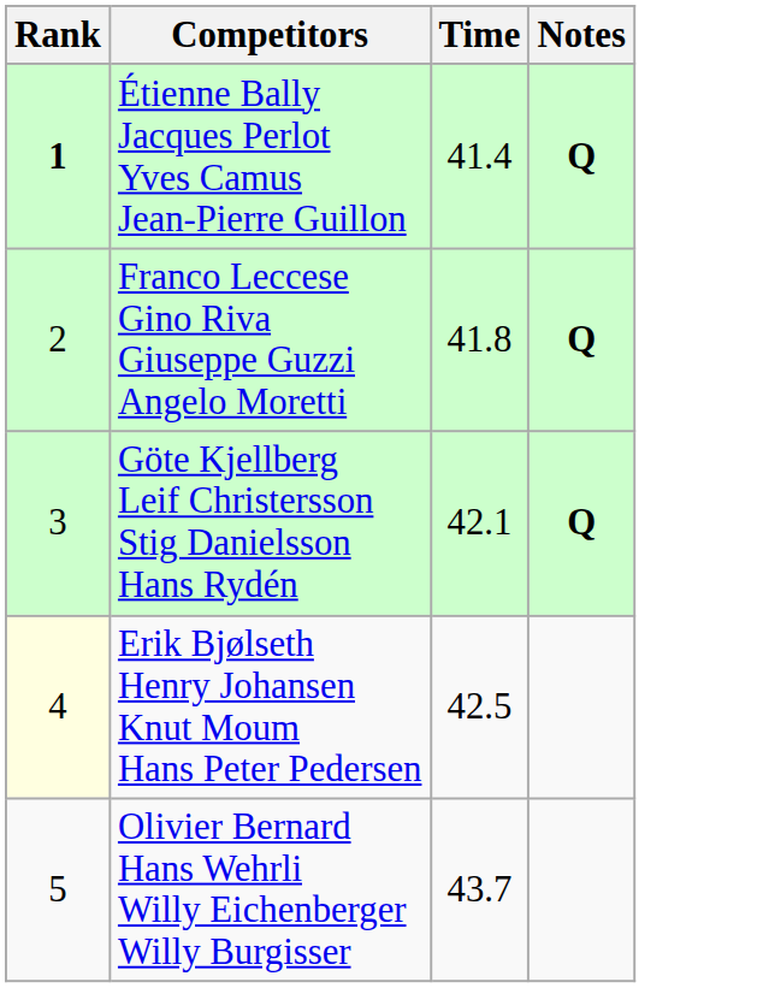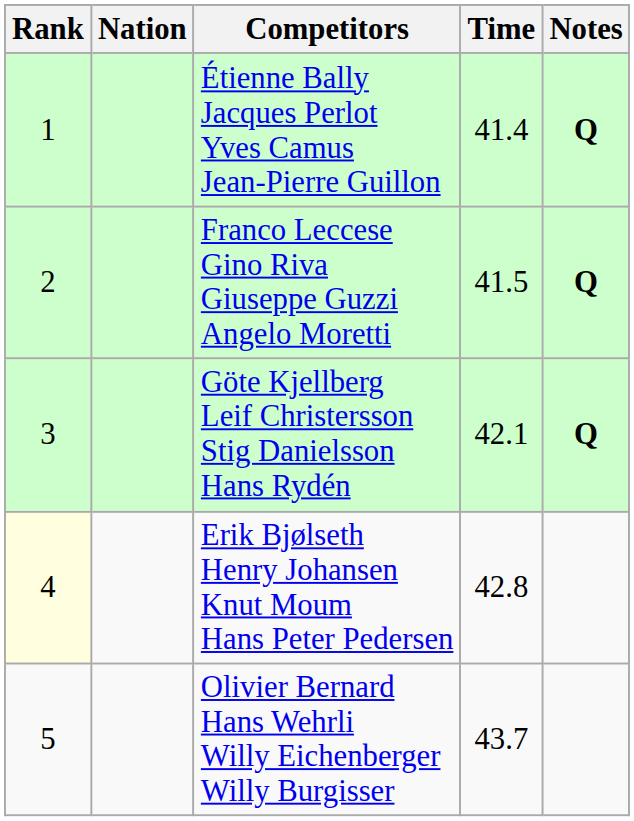+ column: Nation
Étienne Bally Jacques Perlot Yves Camus Jean-Pierre Guillon | Rank: bold -> normal
Franco Leccese Gino Riva Giuseppe Guzzi Angelo Moretti | Time: 41.8 -> 41.5
Erik Bjølseth Henry Johansen Knut Moum Hans Peter Pedersen | Time: 42.5 -> 42.8
